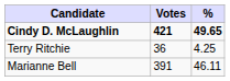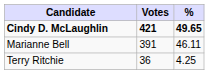rows swapped: Marianne Bell <-> Terry Ritchie
